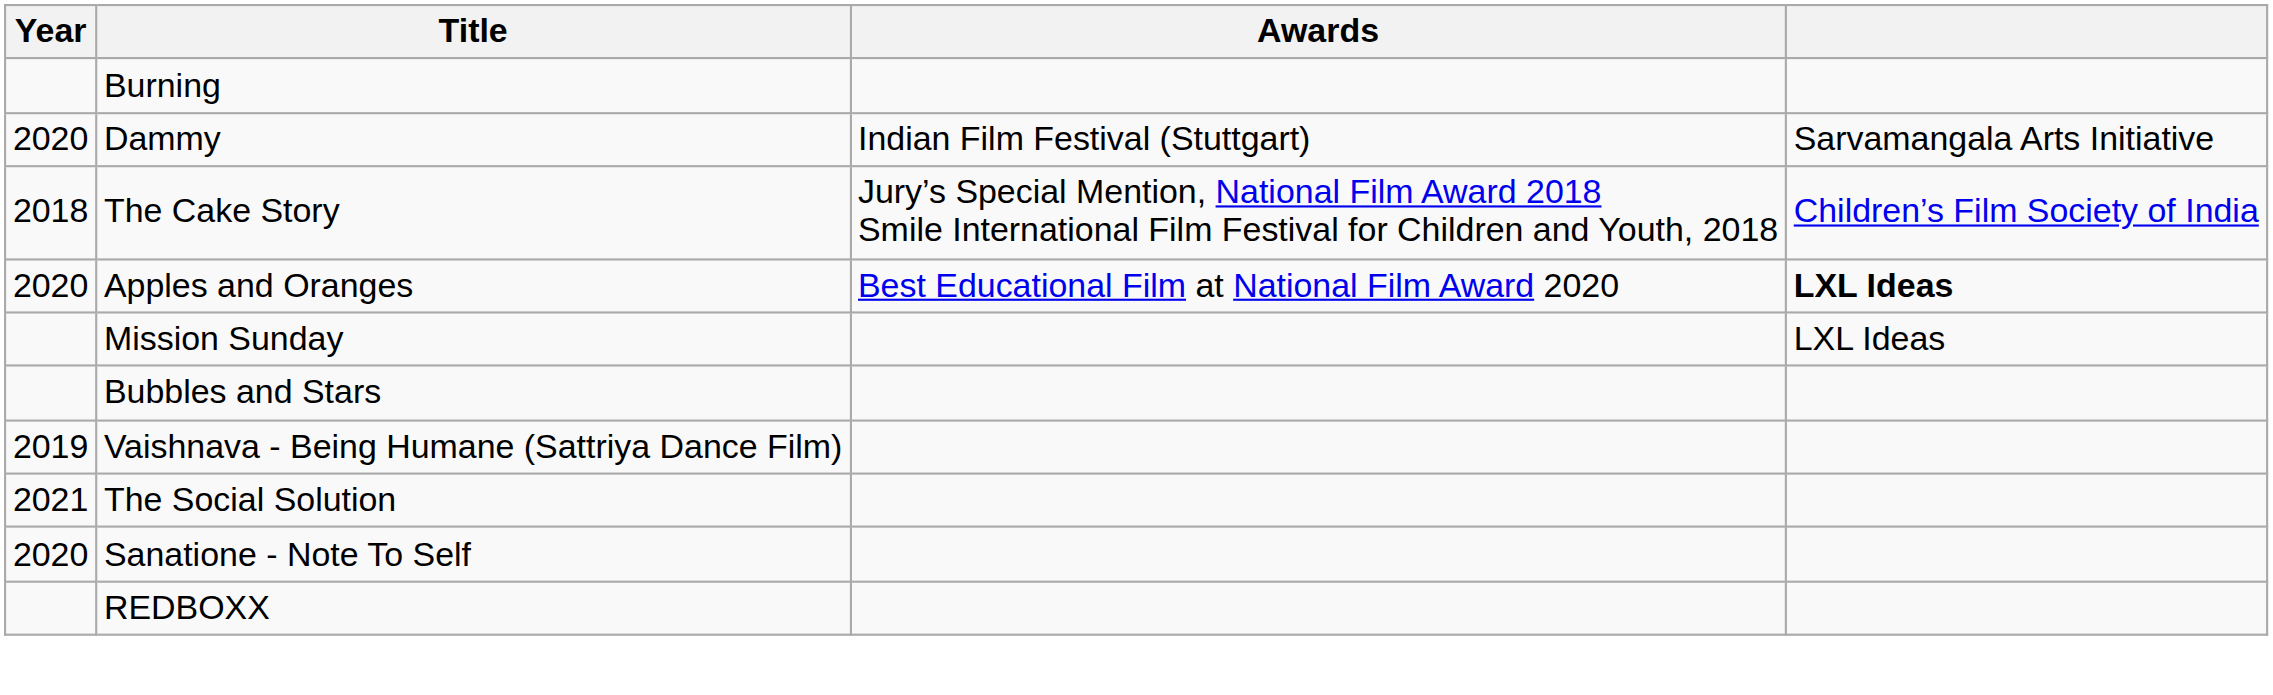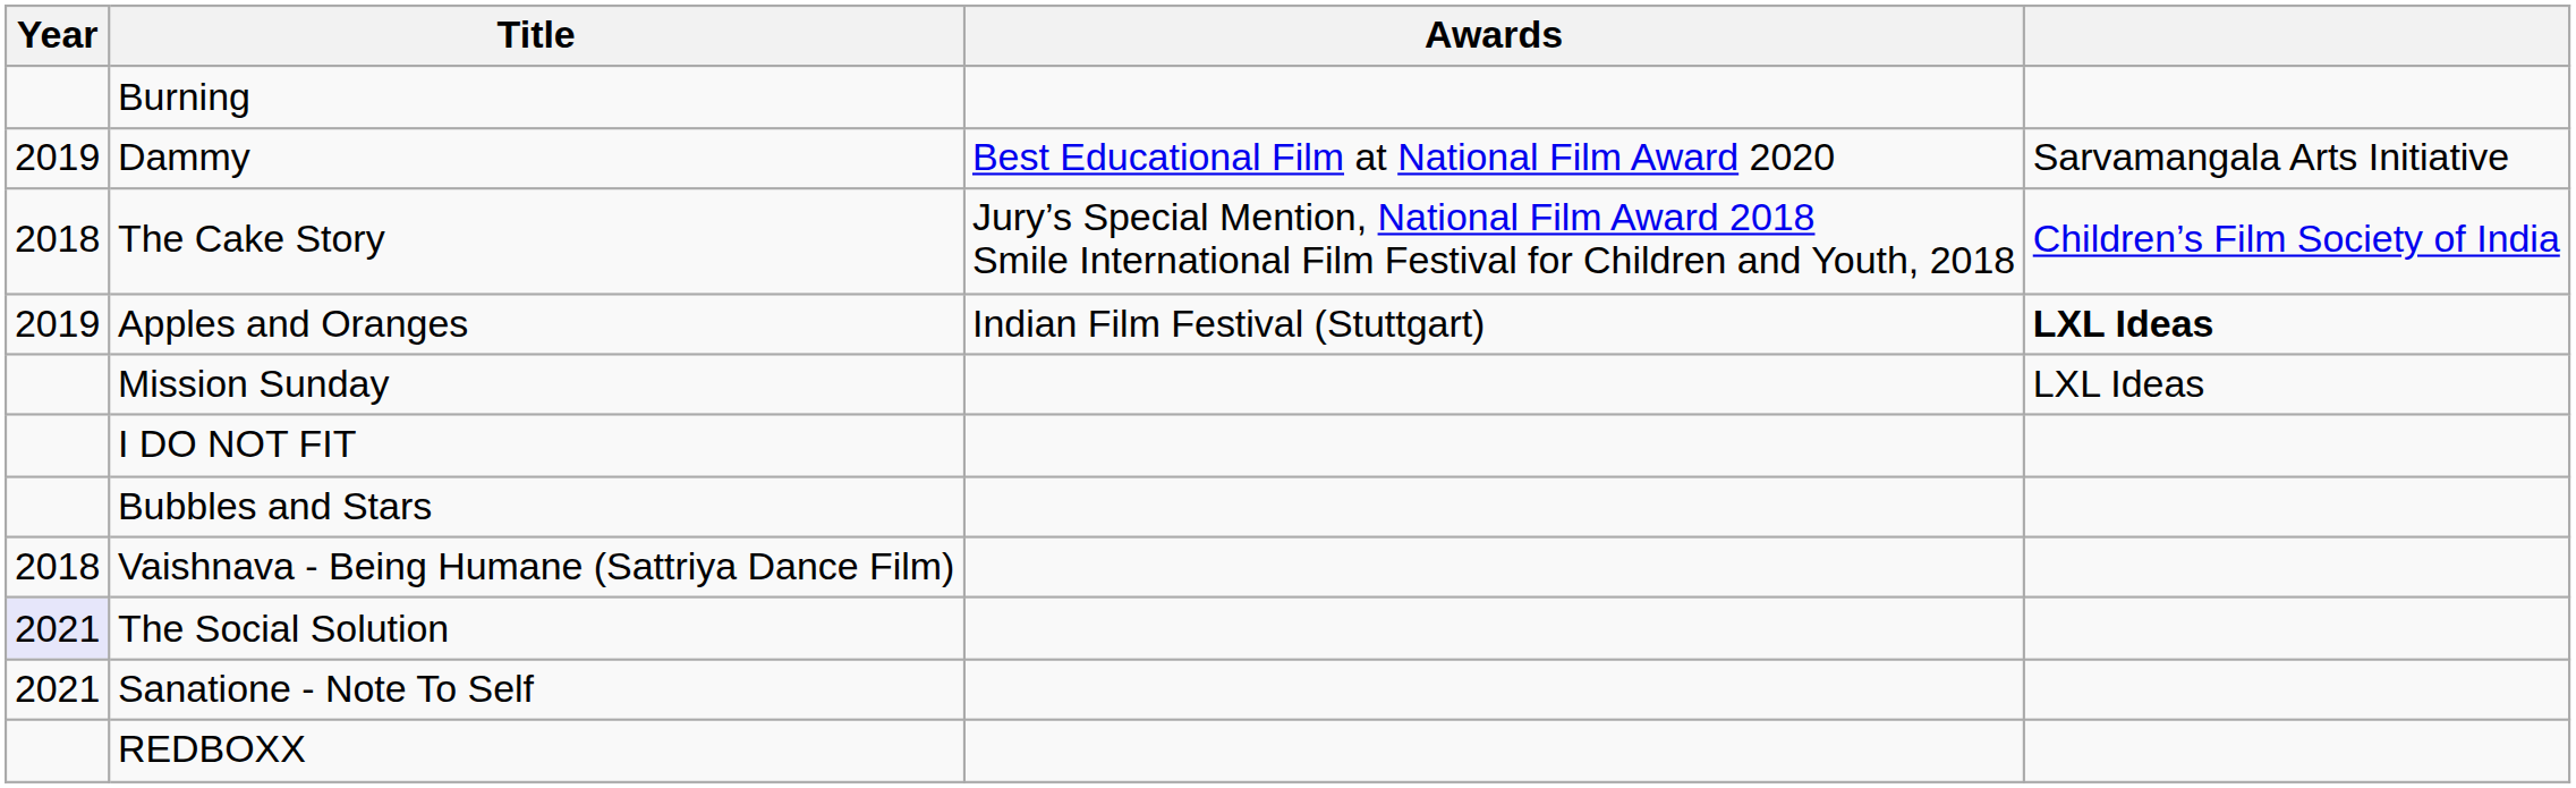Dammy | Year: 2020 -> 2019
Dammy | Awards: Indian Film Festival (Stuttgart) -> Best Educational Film at National Film Award 2020
Apples and Oranges | Year: 2020 -> 2019
Apples and Oranges | Awards: Best Educational Film at National Film Award 2020 -> Indian Film Festival (Stuttgart)
+ row: I DO NOT FIT
Vaishnava - Being Humane (Sattriya Dance Film) | Year: 2019 -> 2018
The Social Solution | Year: no background -> lavender background
Sanatione - Note To Self | Year: 2020 -> 2021
